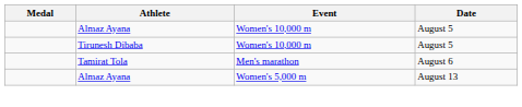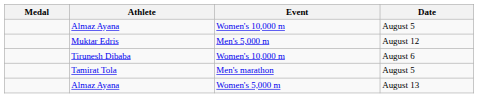+ row: Muktar Edris | Men's 5,000 m | August 12
Tirunesh Dibaba | Date: August 5 -> August 6
Tamirat Tola | Date: August 6 -> August 5
